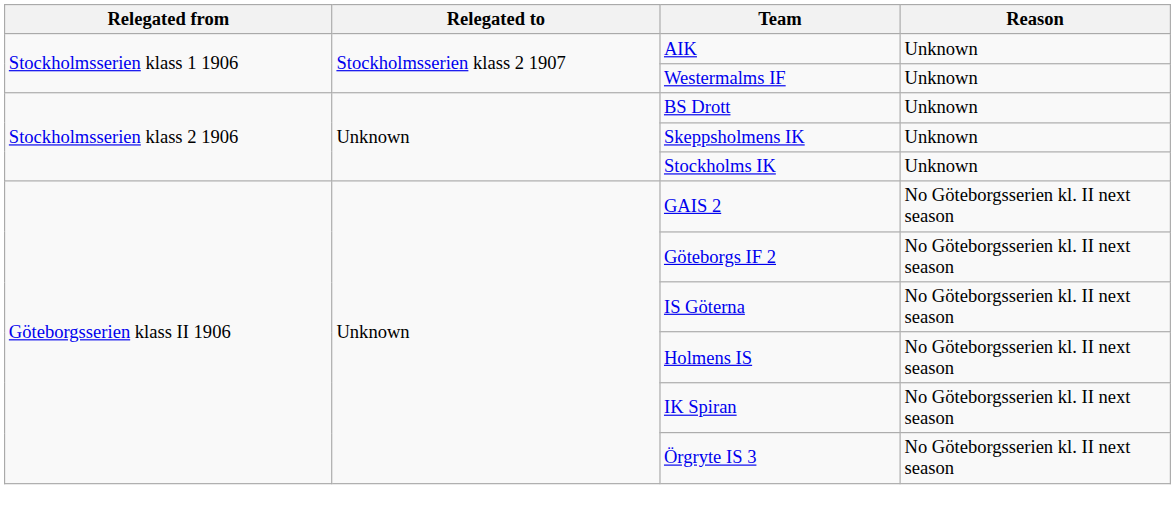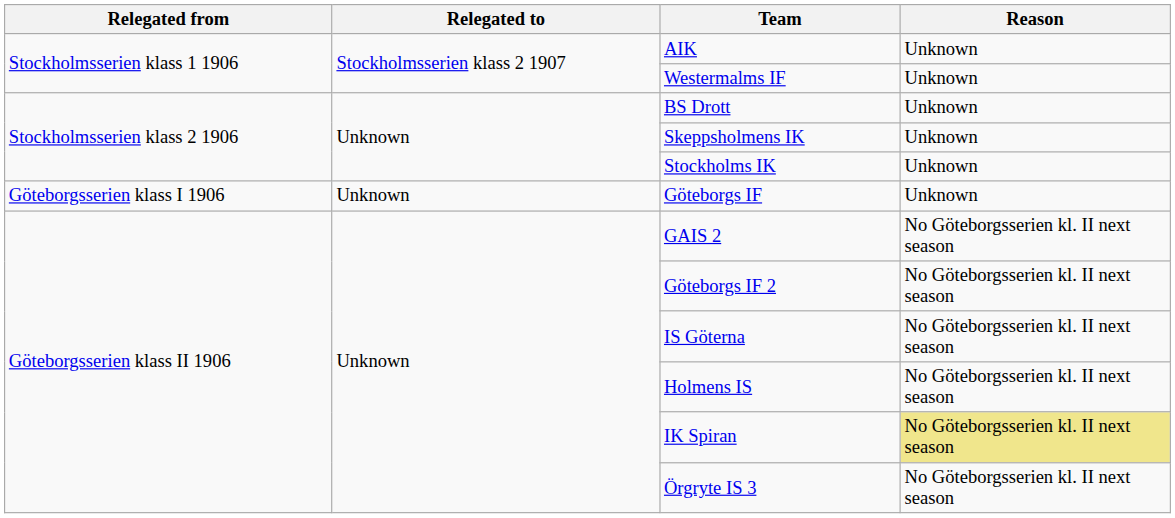+ row: Göteborgsserien klass I 1906 | Unknown | Göteborgs IF | Unknown
IK Spiran | Reason: no background -> khaki background
